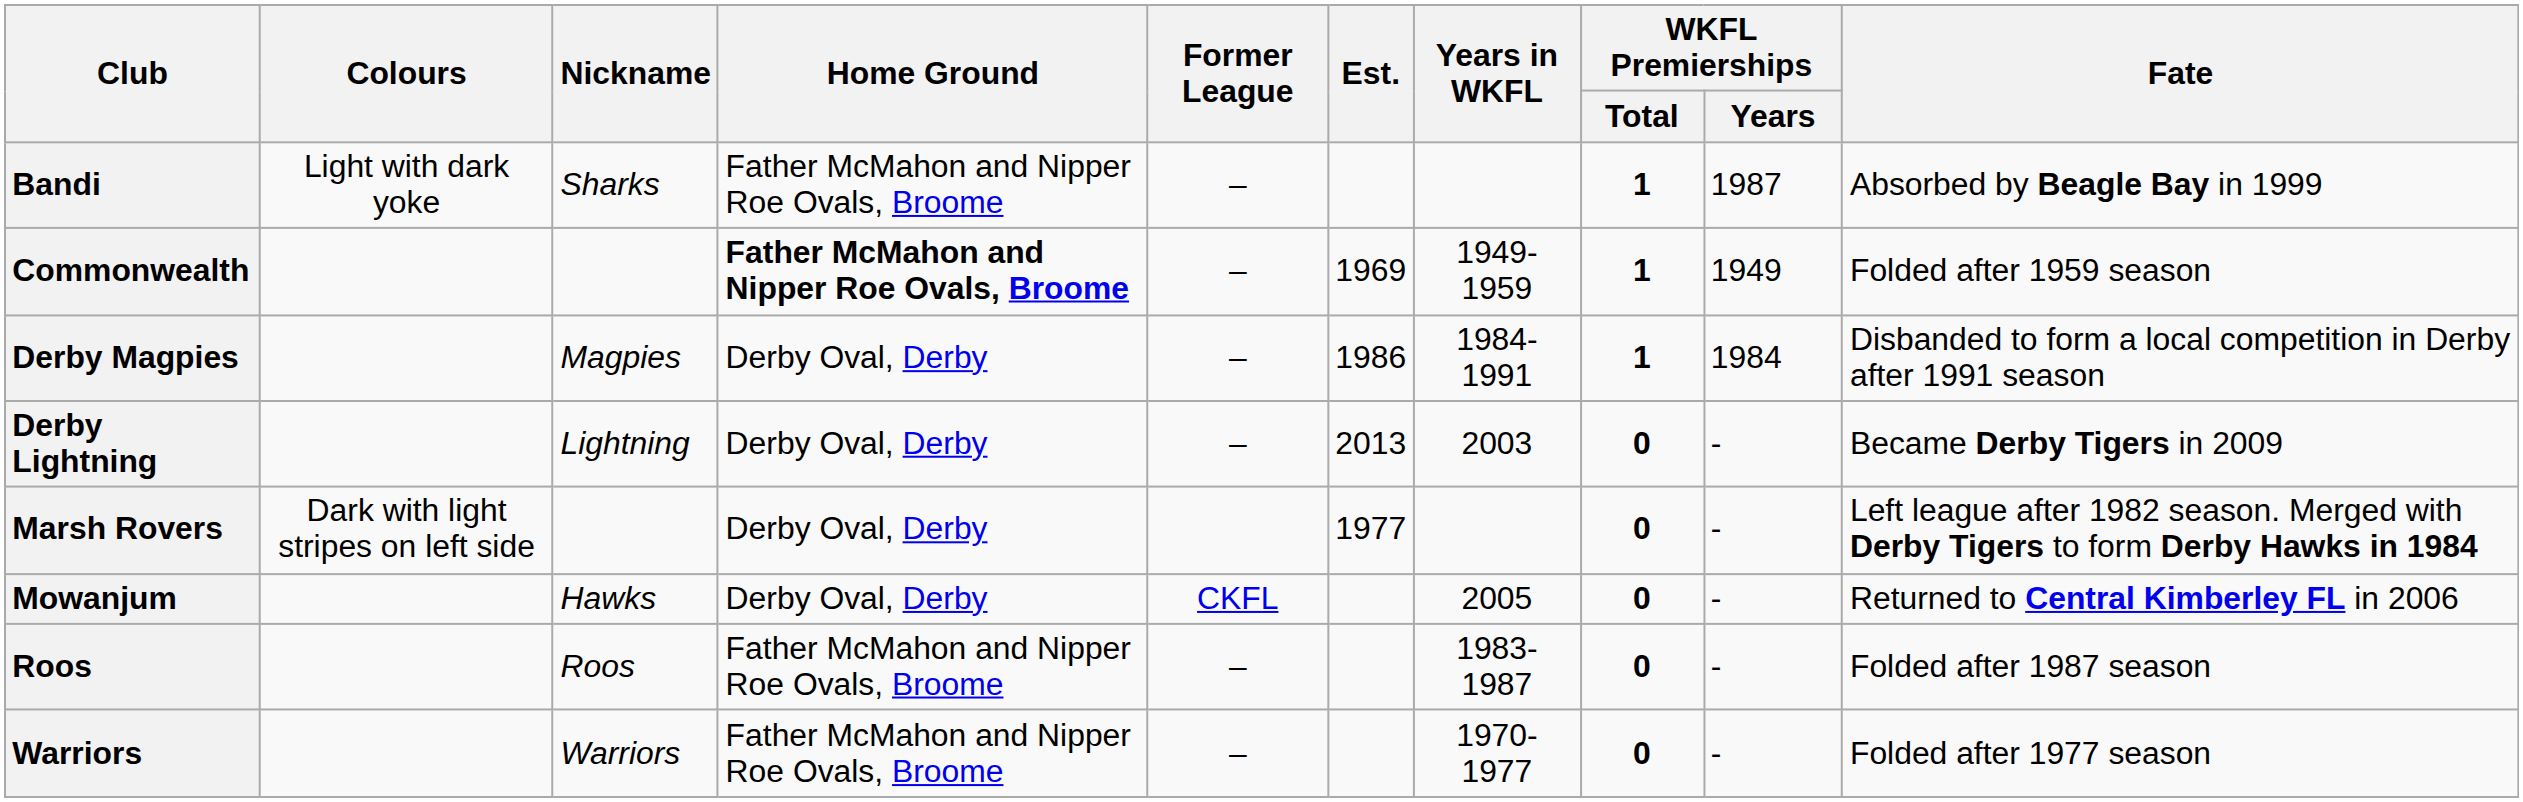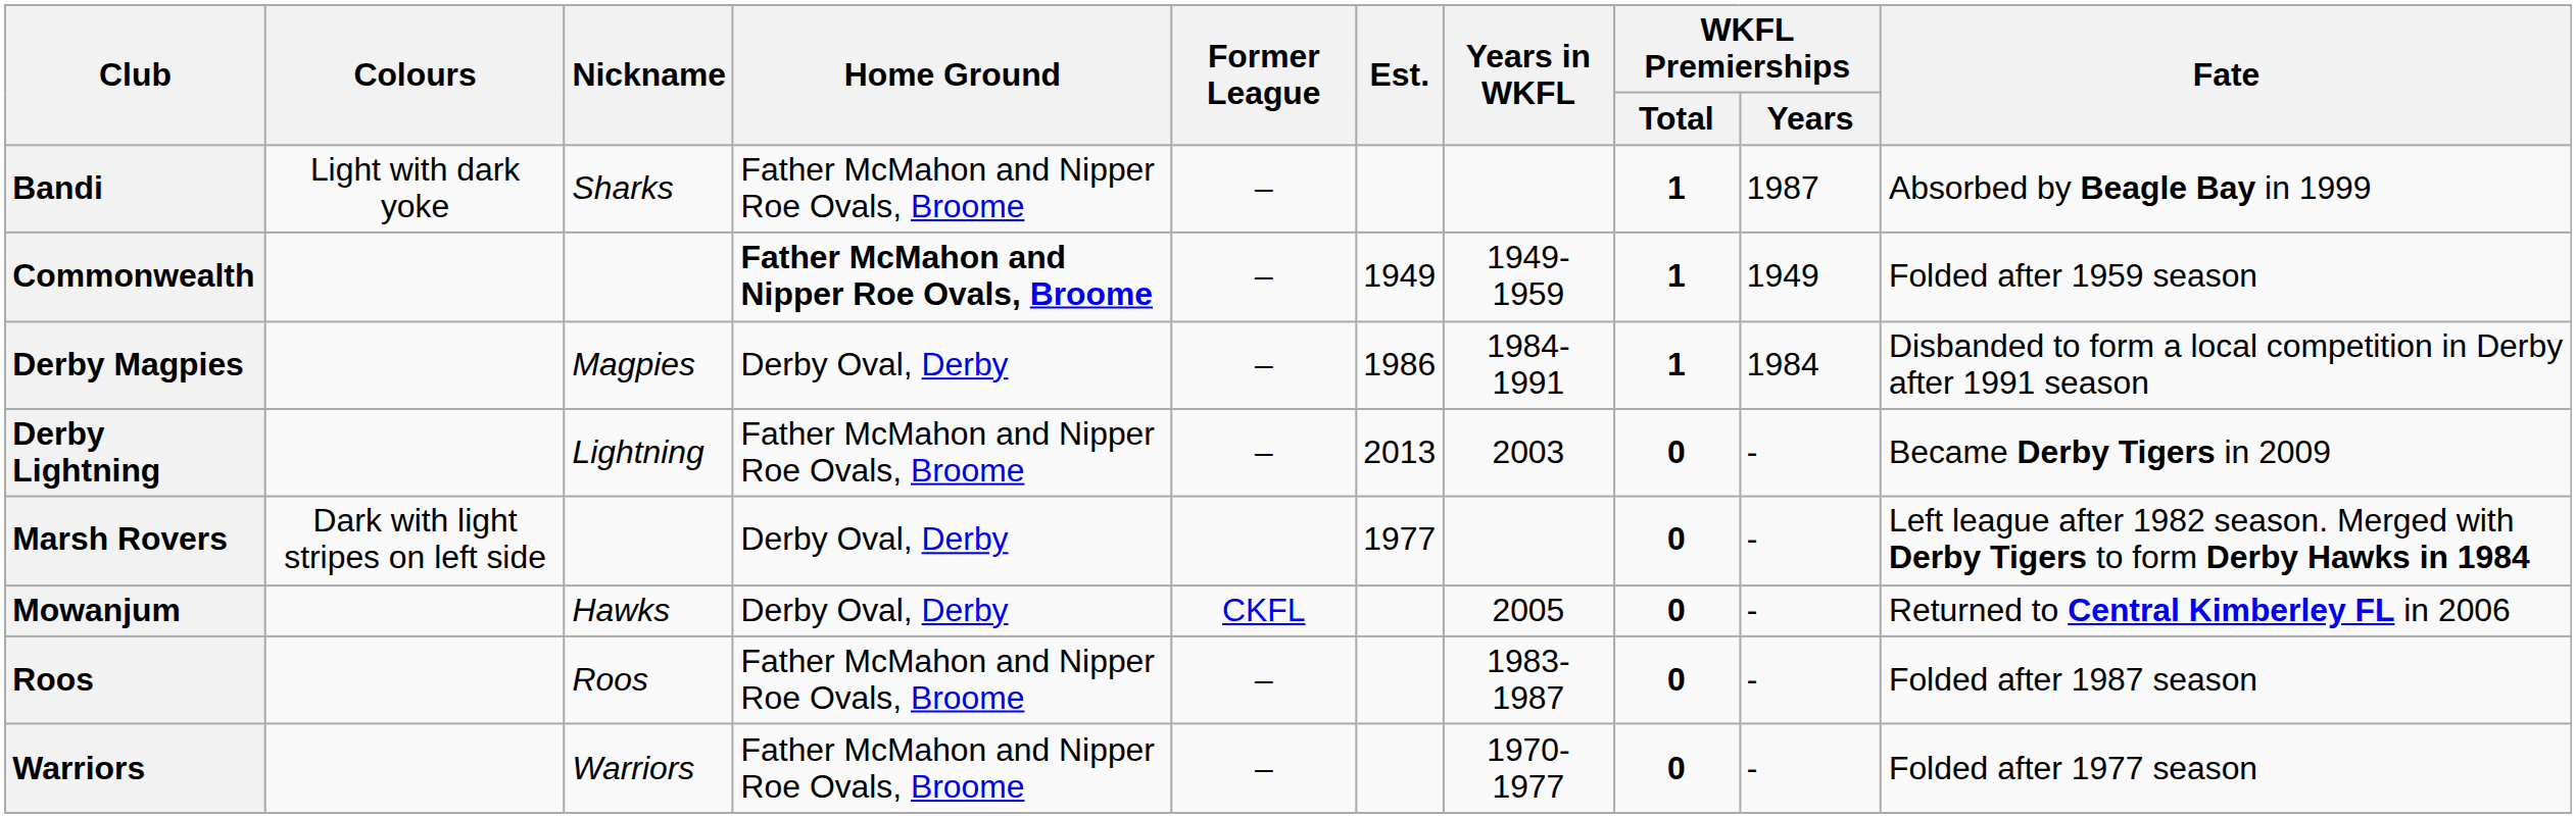Commonwealth | Est.: 1969 -> 1949
Derby Lightning | Home Ground: Derby Oval, Derby -> Father McMahon and Nipper Roe Ovals, Broome
